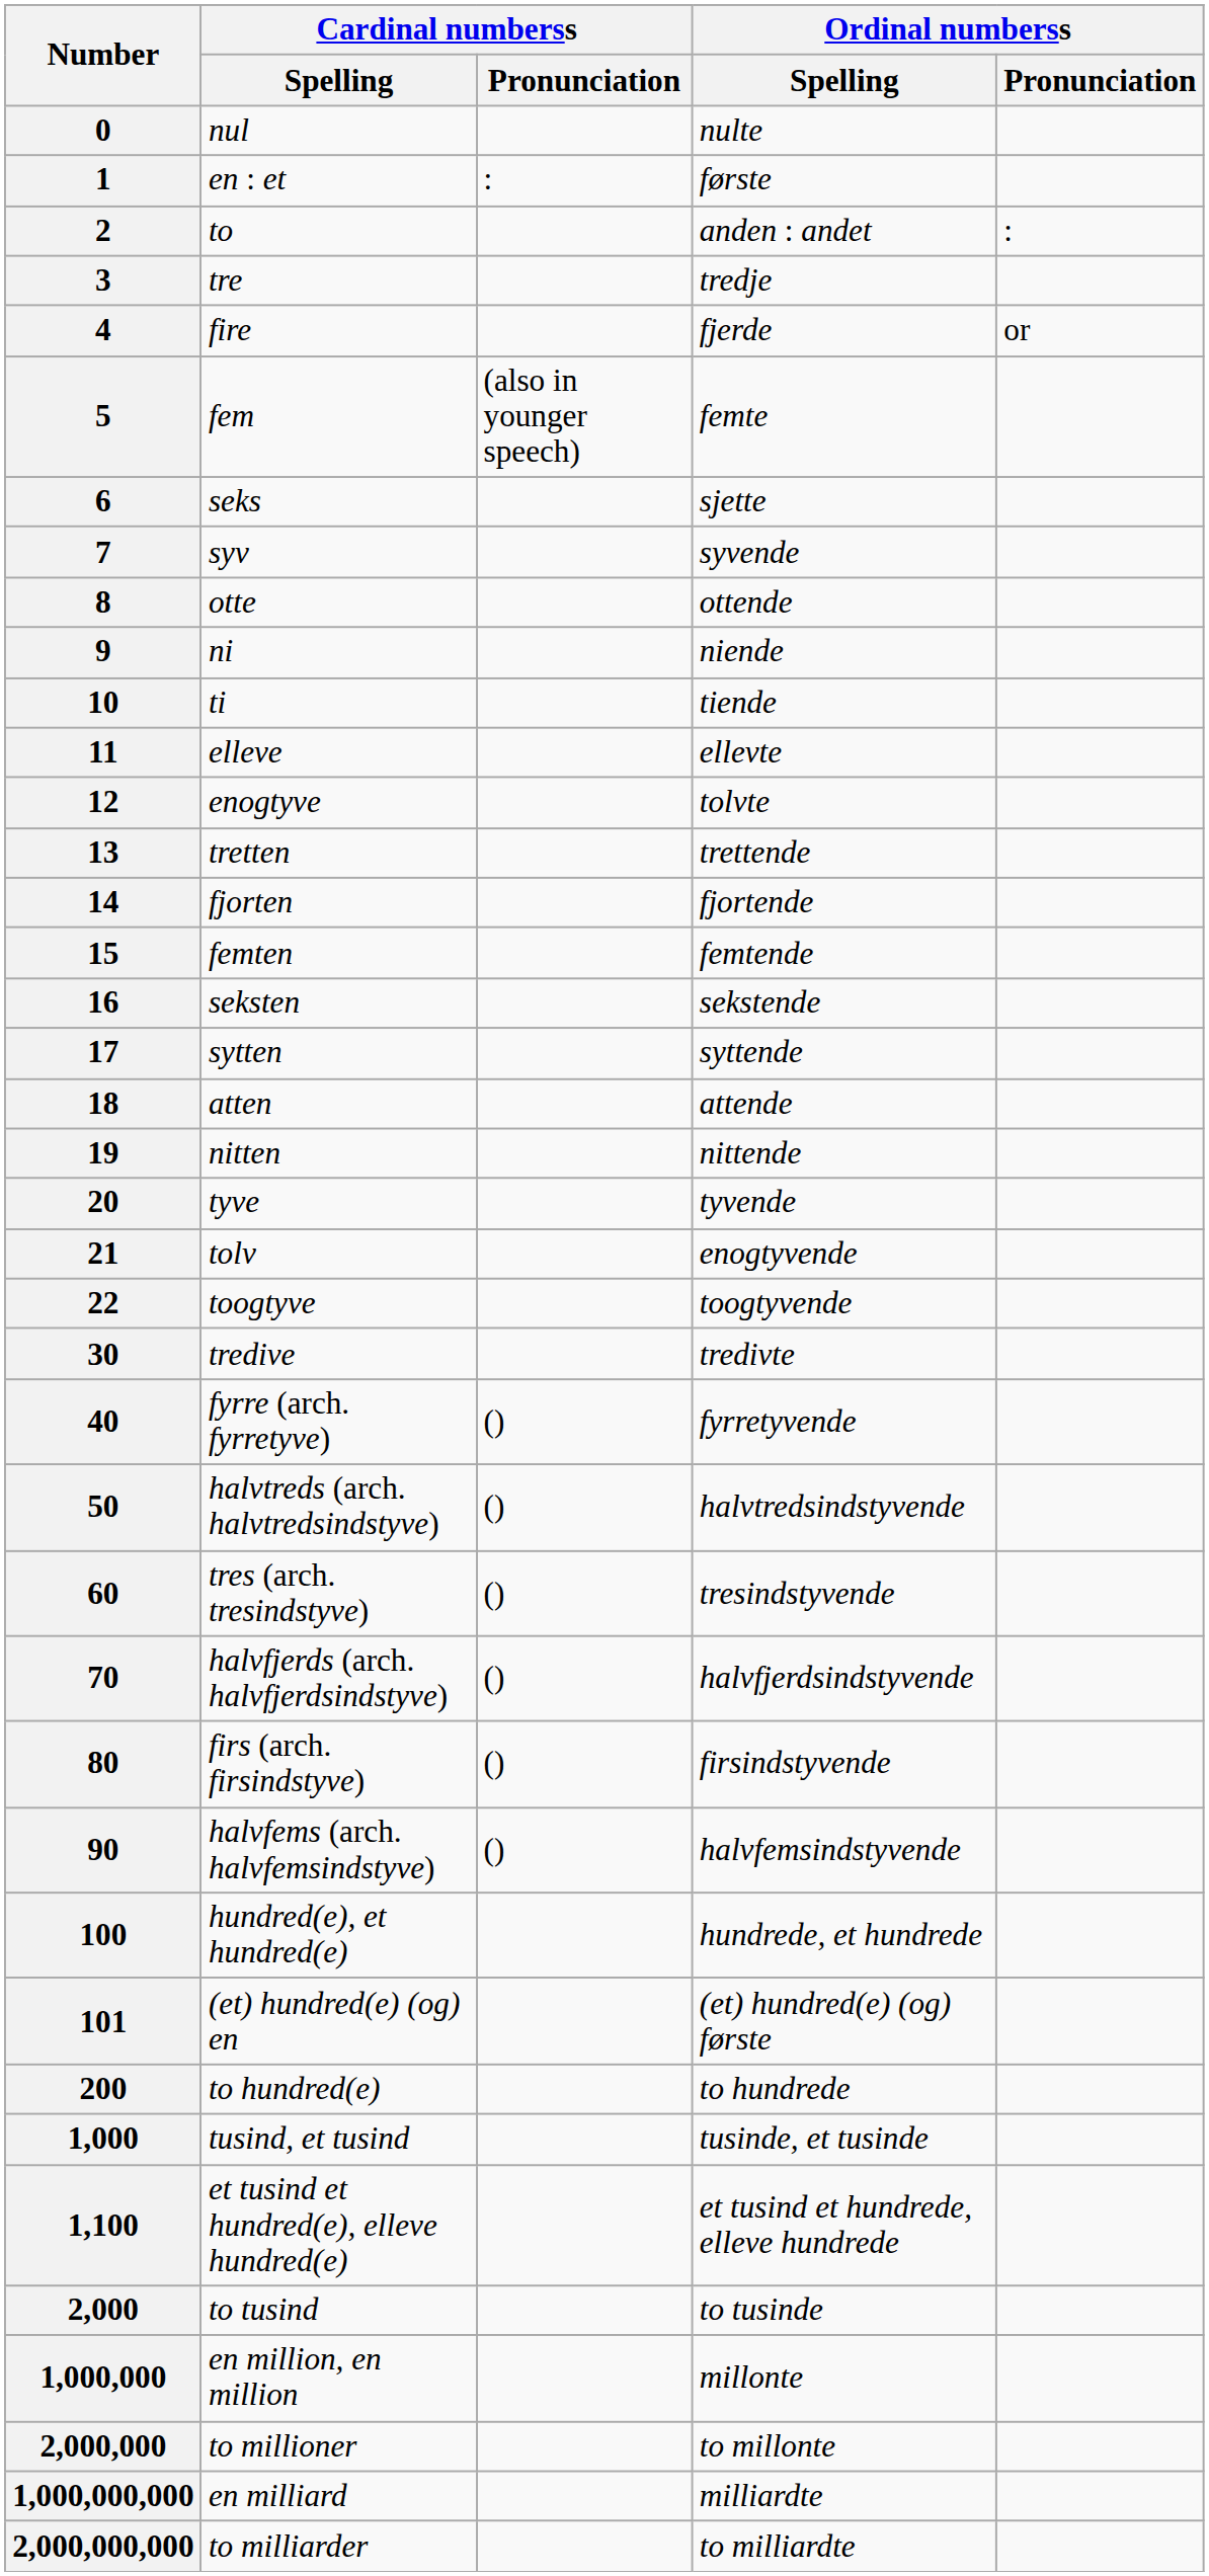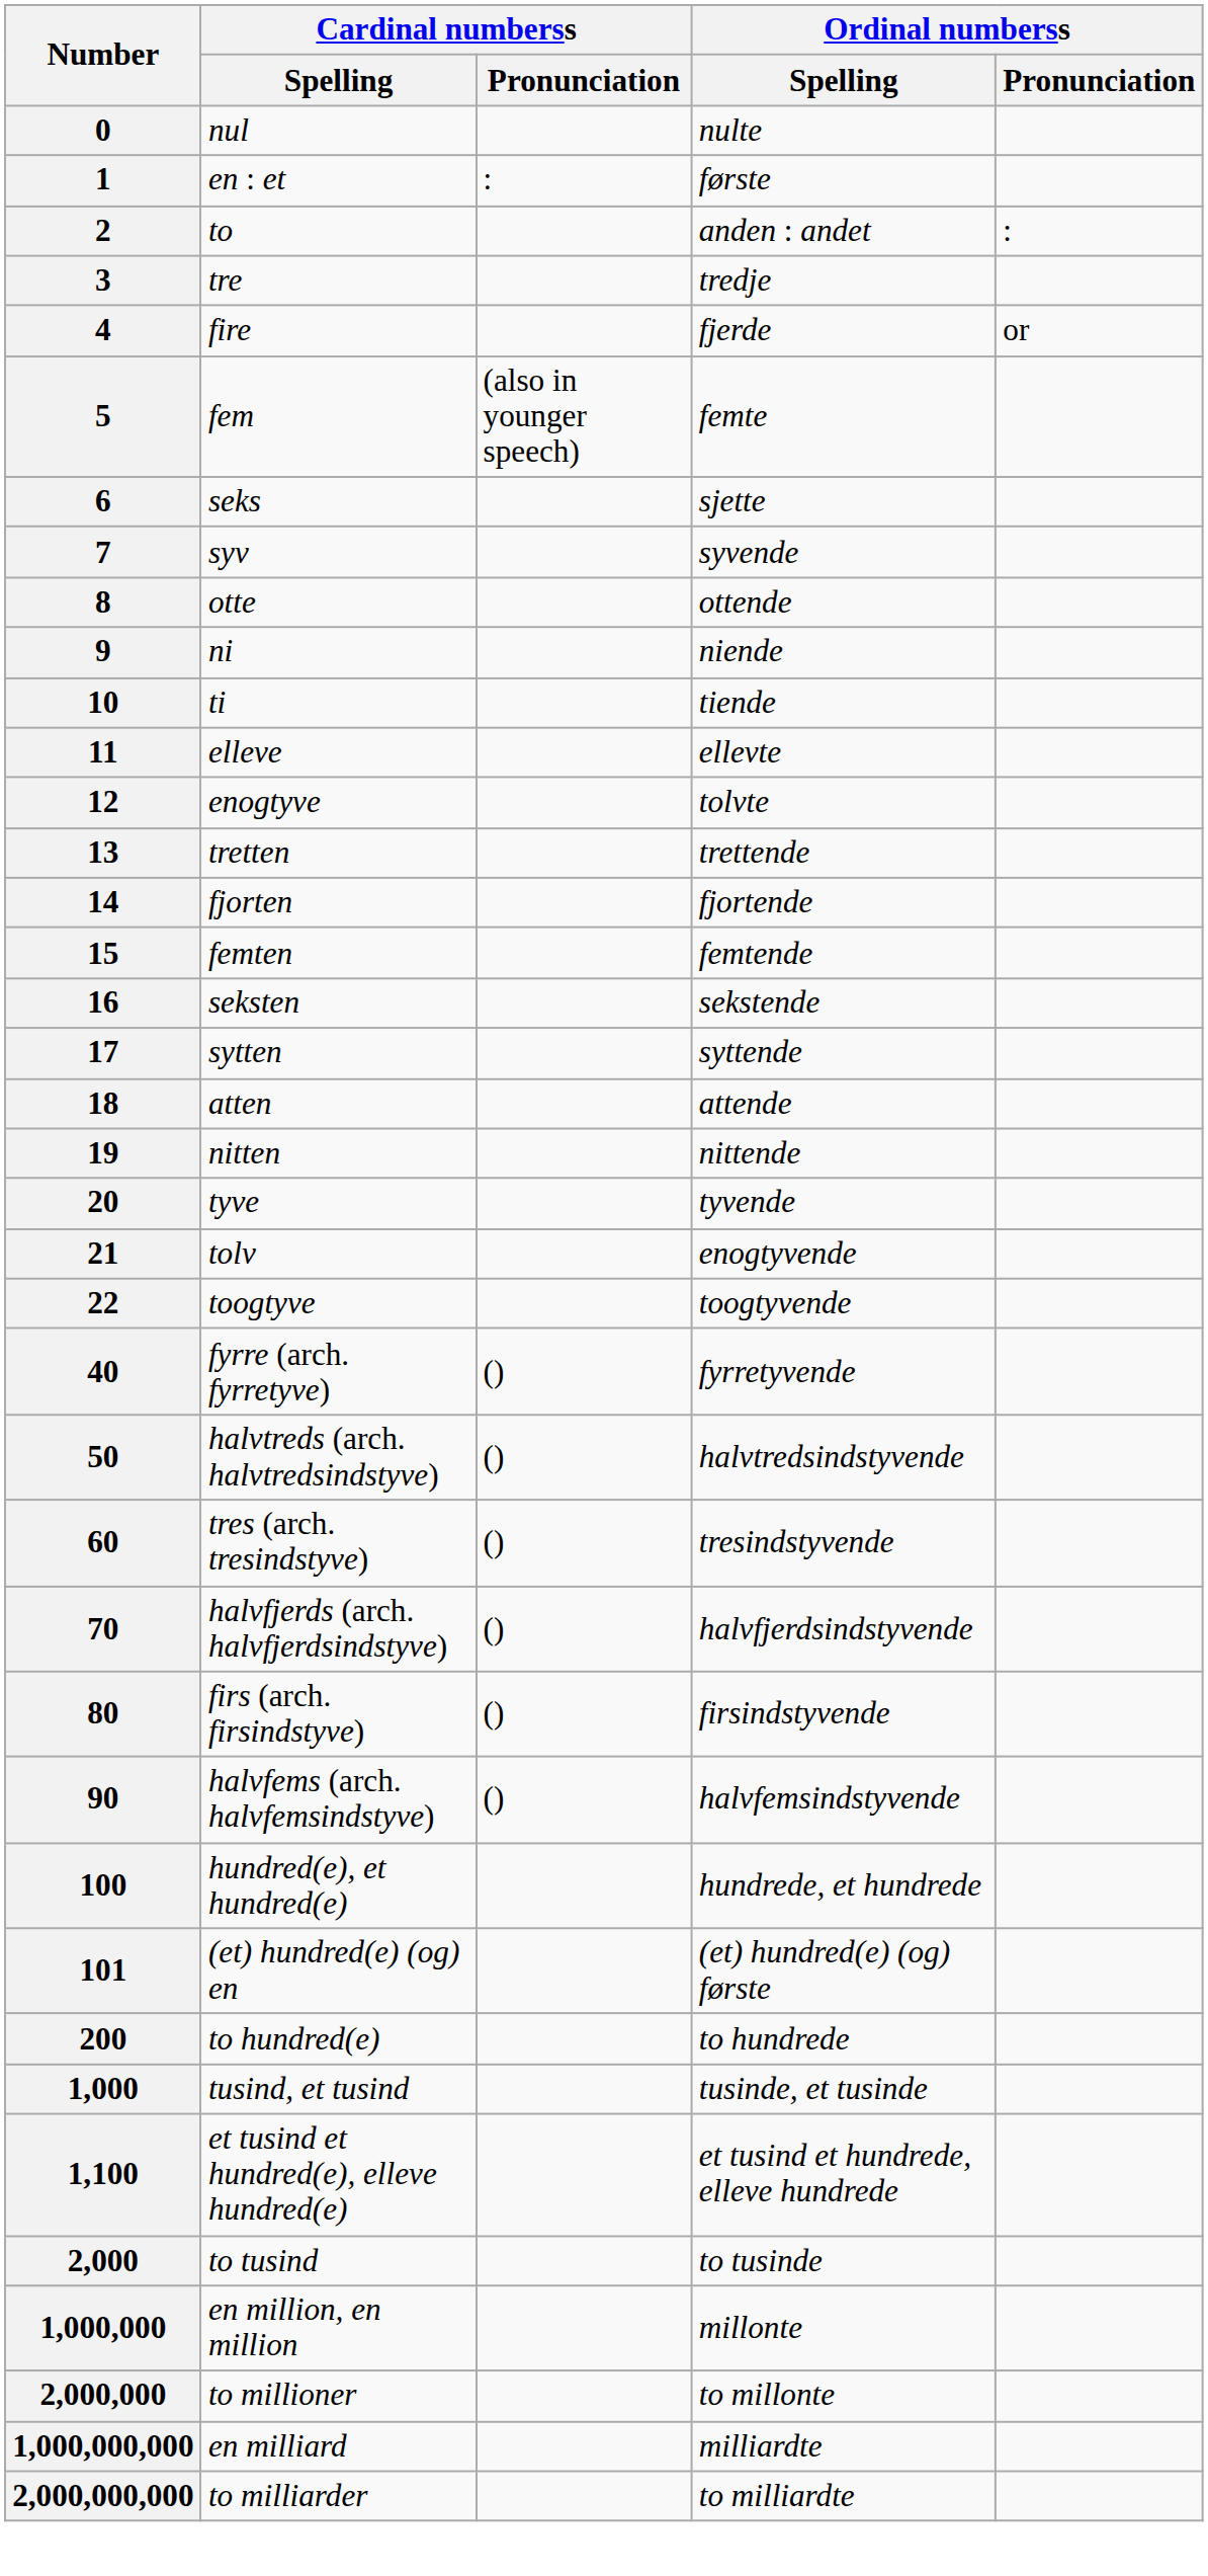- row: 30 | tredive | tredivte
